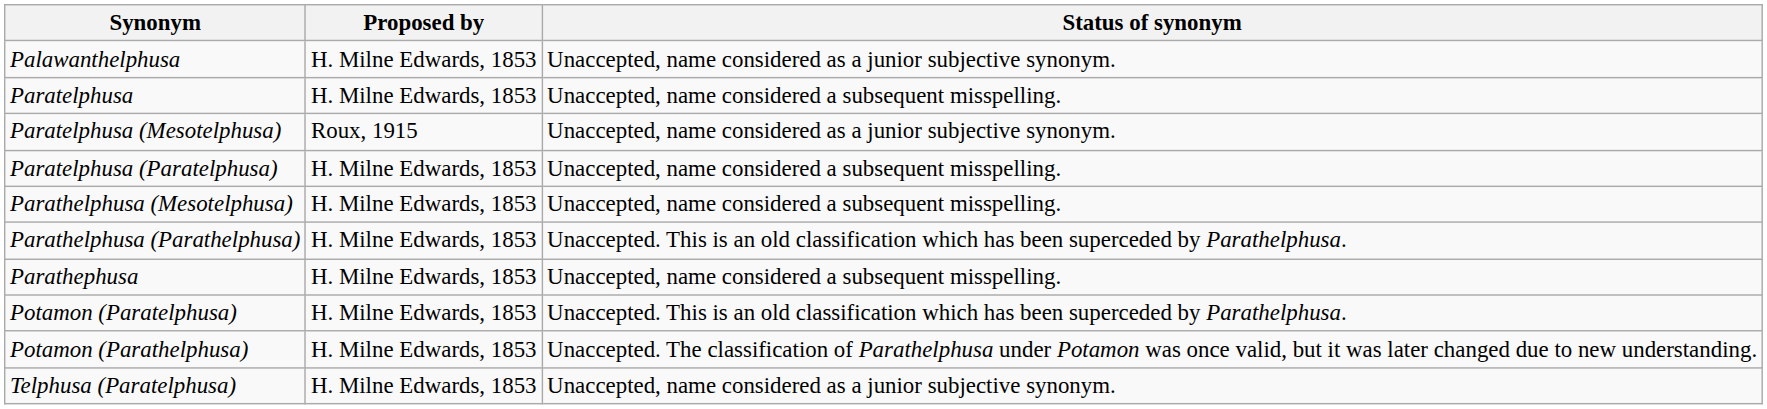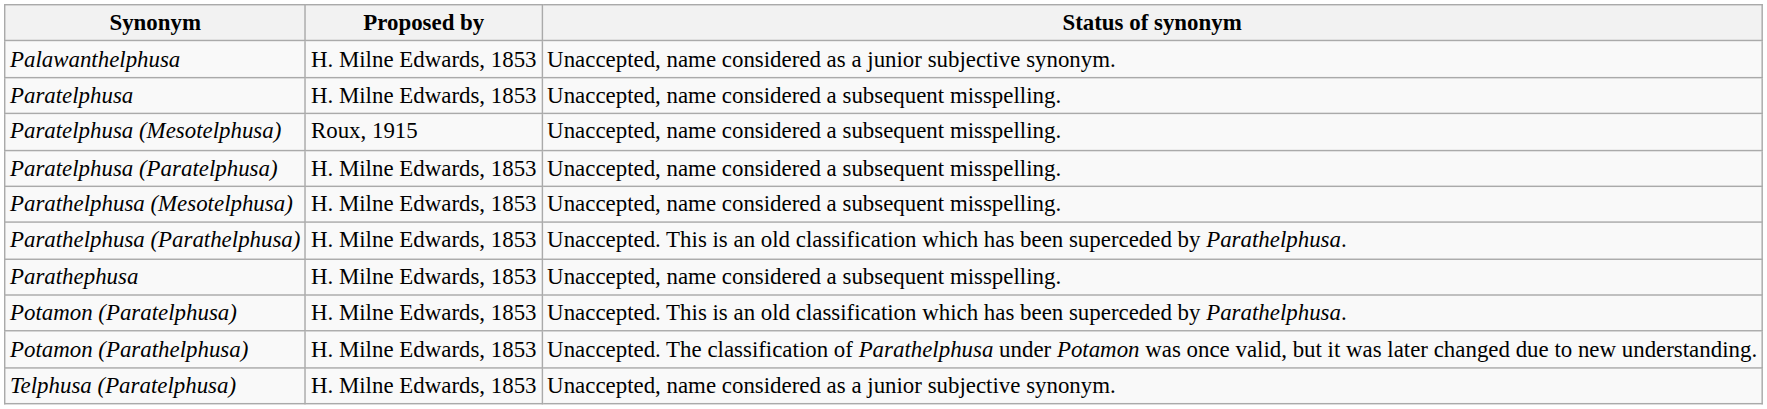Paratelphusa (Mesotelphusa) | Status of synonym: Unaccepted, name considered as a junior subjective synonym. -> Unaccepted, name considered a subsequent misspelling.
